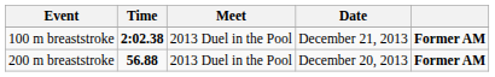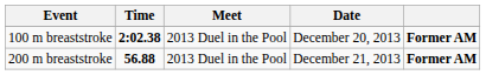100 m breaststroke | Date: December 21, 2013 -> December 20, 2013
200 m breaststroke | Date: December 20, 2013 -> December 21, 2013
